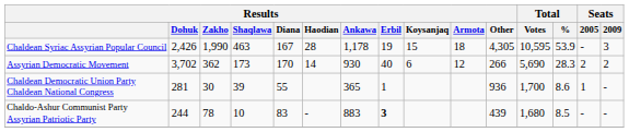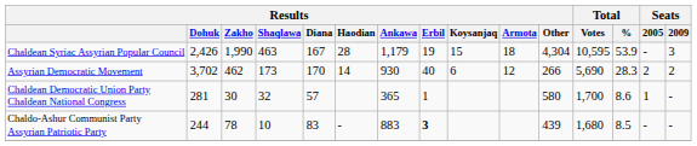Chaldean Syriac Assyrian Popular Council | Results / Ankawa: 1,178 -> 1,179
Chaldean Syriac Assyrian Popular Council | Results / Other: 4,305 -> 4,304
Assyrian Democratic Movement | Results / Zakho: 362 -> 462
Chaldean Democratic Union Party Chaldean National Congress | Results / Shaqlawa: 39 -> 32
Chaldean Democratic Union Party Chaldean National Congress | Results / Diana: 55 -> 57
Chaldean Democratic Union Party Chaldean National Congress | Results / Other: 936 -> 580
